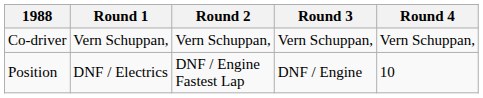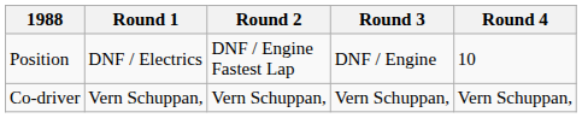rows swapped: Co-driver <-> Position
